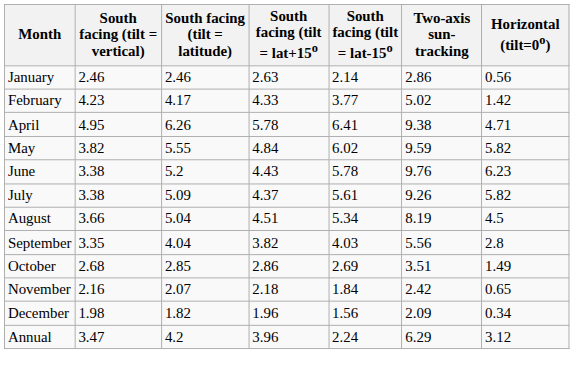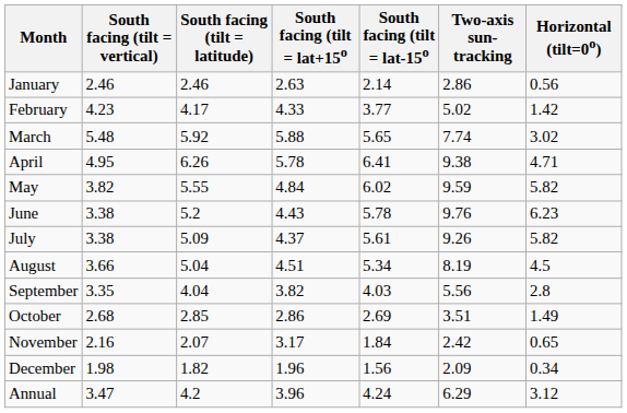+ row: March | 5.48 | 5.92 | 5.88 | 5.65 | 7.74 | 3.02
November | South facing (tilt = lat+15o: 2.18 -> 3.17
Annual | South facing (tilt = lat-15o: 2.24 -> 4.24
